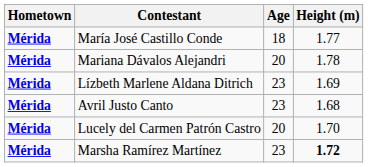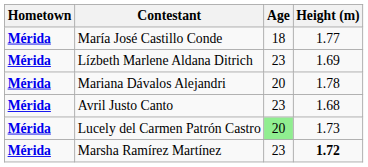rows swapped: Lízbeth Marlene Aldana Ditrich <-> Mariana Dávalos Alejandri
Lucely del Carmen Patrón Castro | Age: no background -> lightgreen background
Lucely del Carmen Patrón Castro | Height (m): 1.70 -> 1.73
